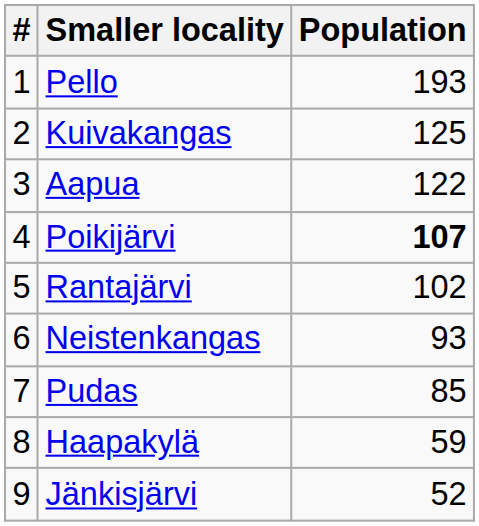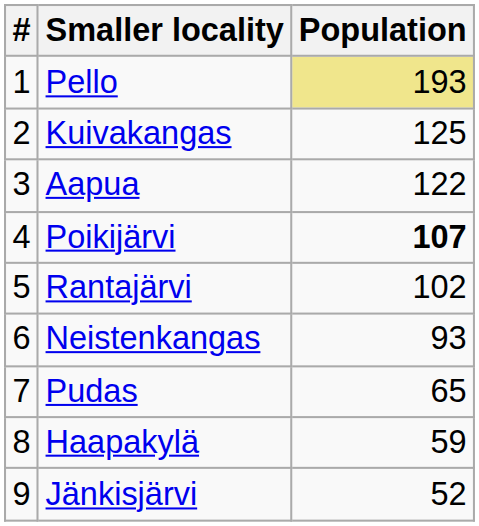Pello | Population: no background -> khaki background
Pudas | Population: 85 -> 65
